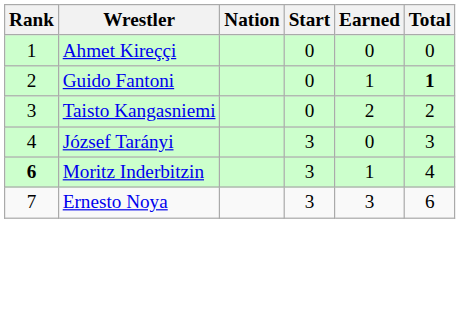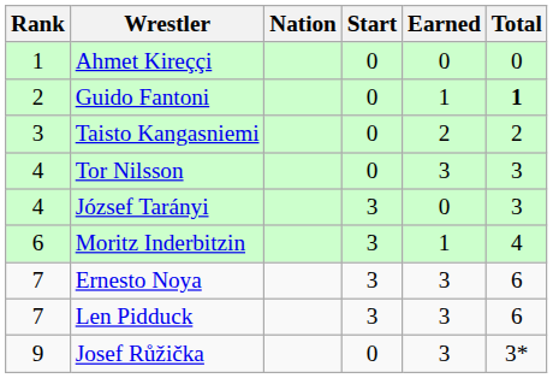+ row: 4 | Tor Nilsson | 0 | 3 | 3
Moritz Inderbitzin | Rank: bold -> normal
+ row: 7 | Len Pidduck | 3 | 3 | 6
+ row: 9 | Josef Růžička | 0 | 3 | 3*
